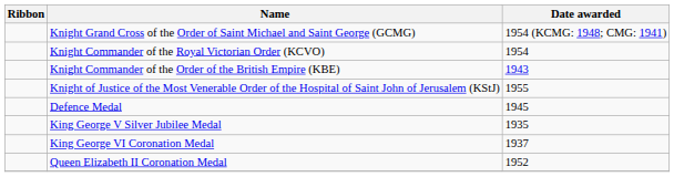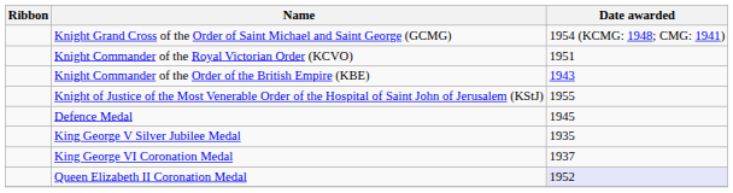Knight Commander of the Royal Victorian Order (KCVO) | Date awarded: 1954 -> 1951
Queen Elizabeth II Coronation Medal | Date awarded: no background -> lavender background
